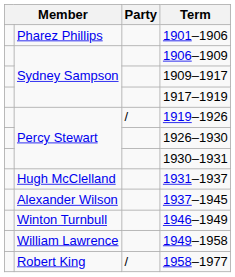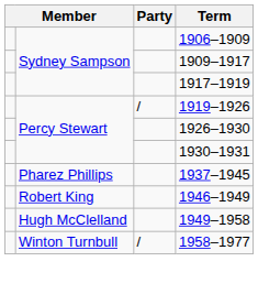- row: Pharez Phillips | 1901–1906
- row: Hugh McClelland | 1931–1937
1937–1945 | column 2: Alexander Wilson -> Pharez Phillips
1946–1949 | column 2: Winton Turnbull -> Robert King
1949–1958 | column 2: William Lawrence -> Hugh McClelland
1958–1977 | column 2: Robert King -> Winton Turnbull
